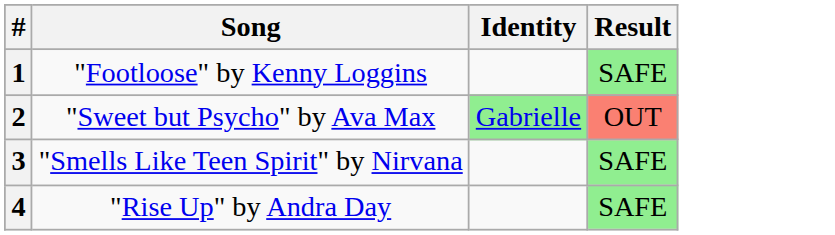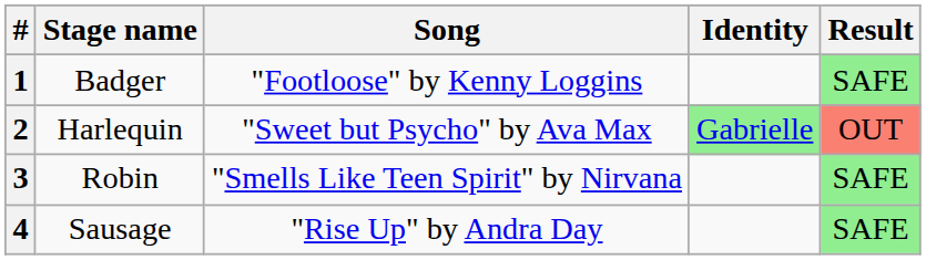+ column: Stage name | Badger | Harlequin | Robin | Sausage
